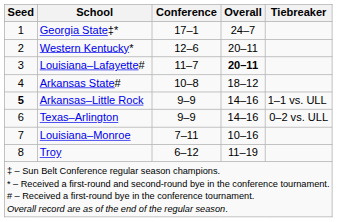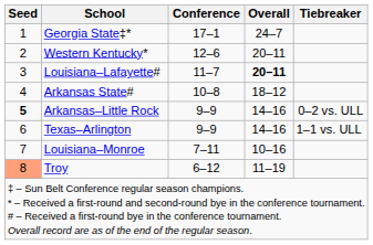Arkansas–Little Rock | Tiebreaker: 1–1 vs. ULL -> 0–2 vs. ULL
Texas–Arlington | Tiebreaker: 0–2 vs. ULL -> 1–1 vs. ULL
Troy | Seed: no background -> lightsalmon background
